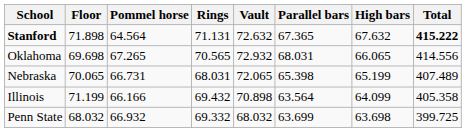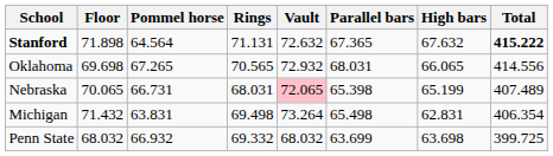Nebraska | Vault: no background -> pink background
+ row: Michigan | 71.432 | 63.831 | 69.498 | 73.264 | 65.498 | 62.831 | 406.354
- row: Illinois | 71.199 | 66.166 | 69.432 | 70.898 | 63.564 | 64.099 | 405.358
